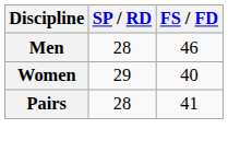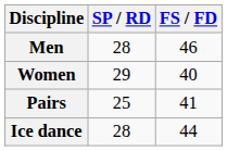Pairs | SP / RD: 28 -> 25
+ row: Ice dance | 28 | 44
